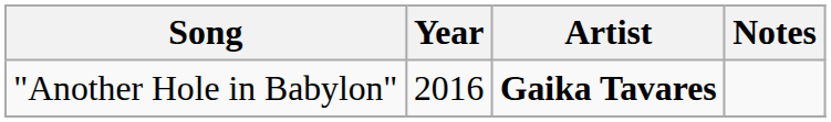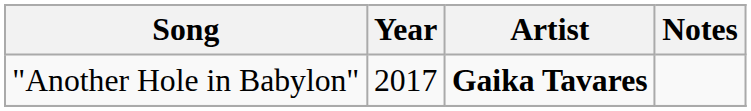"Another Hole in Babylon" | Year: 2016 -> 2017
